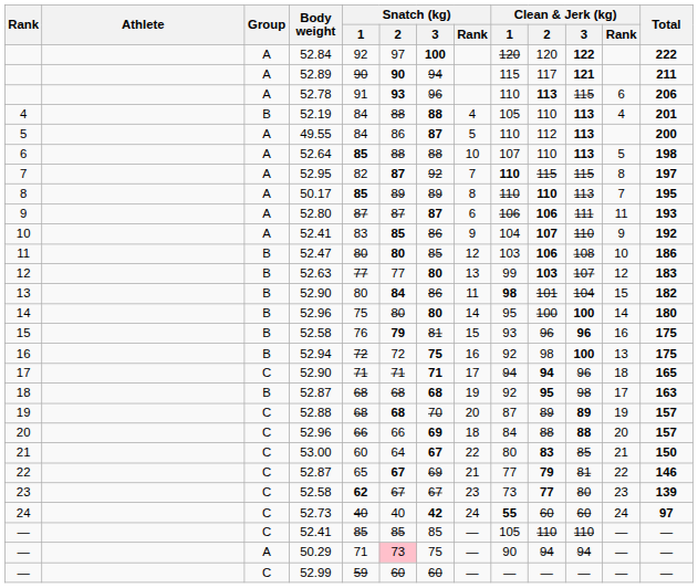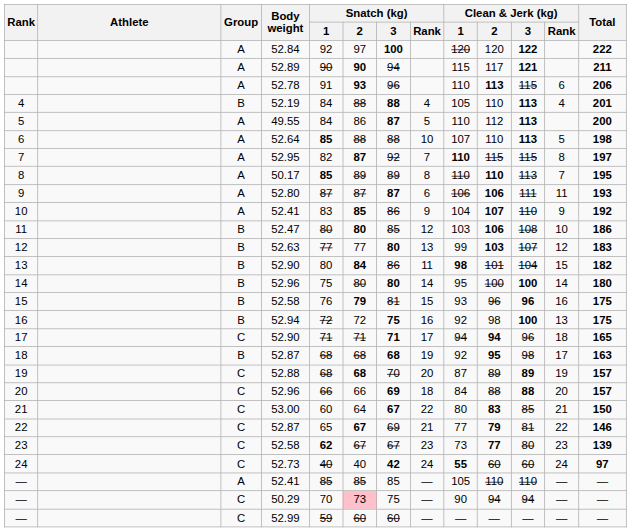— / 52.41 | Group: C -> A
— / 50.29 | Group: A -> C
— / 50.29 | Snatch (kg) / 1: 71 -> 70
